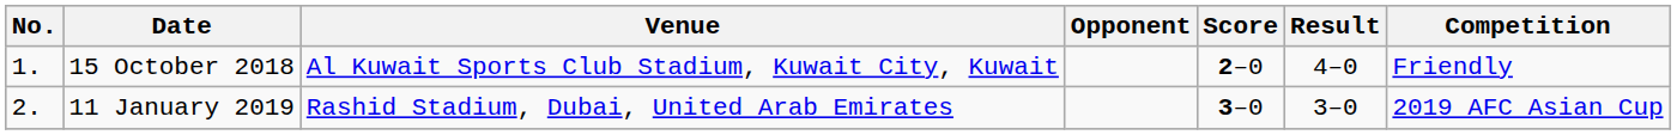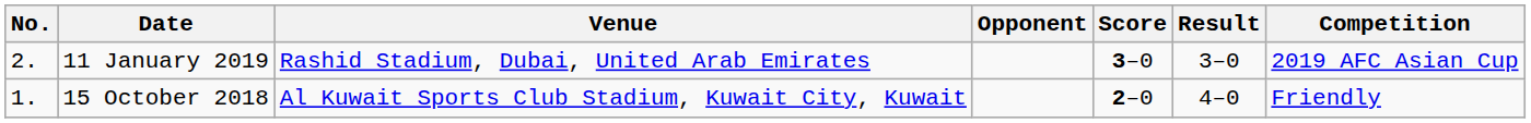rows swapped: 15 October 2018 <-> 11 January 2019
